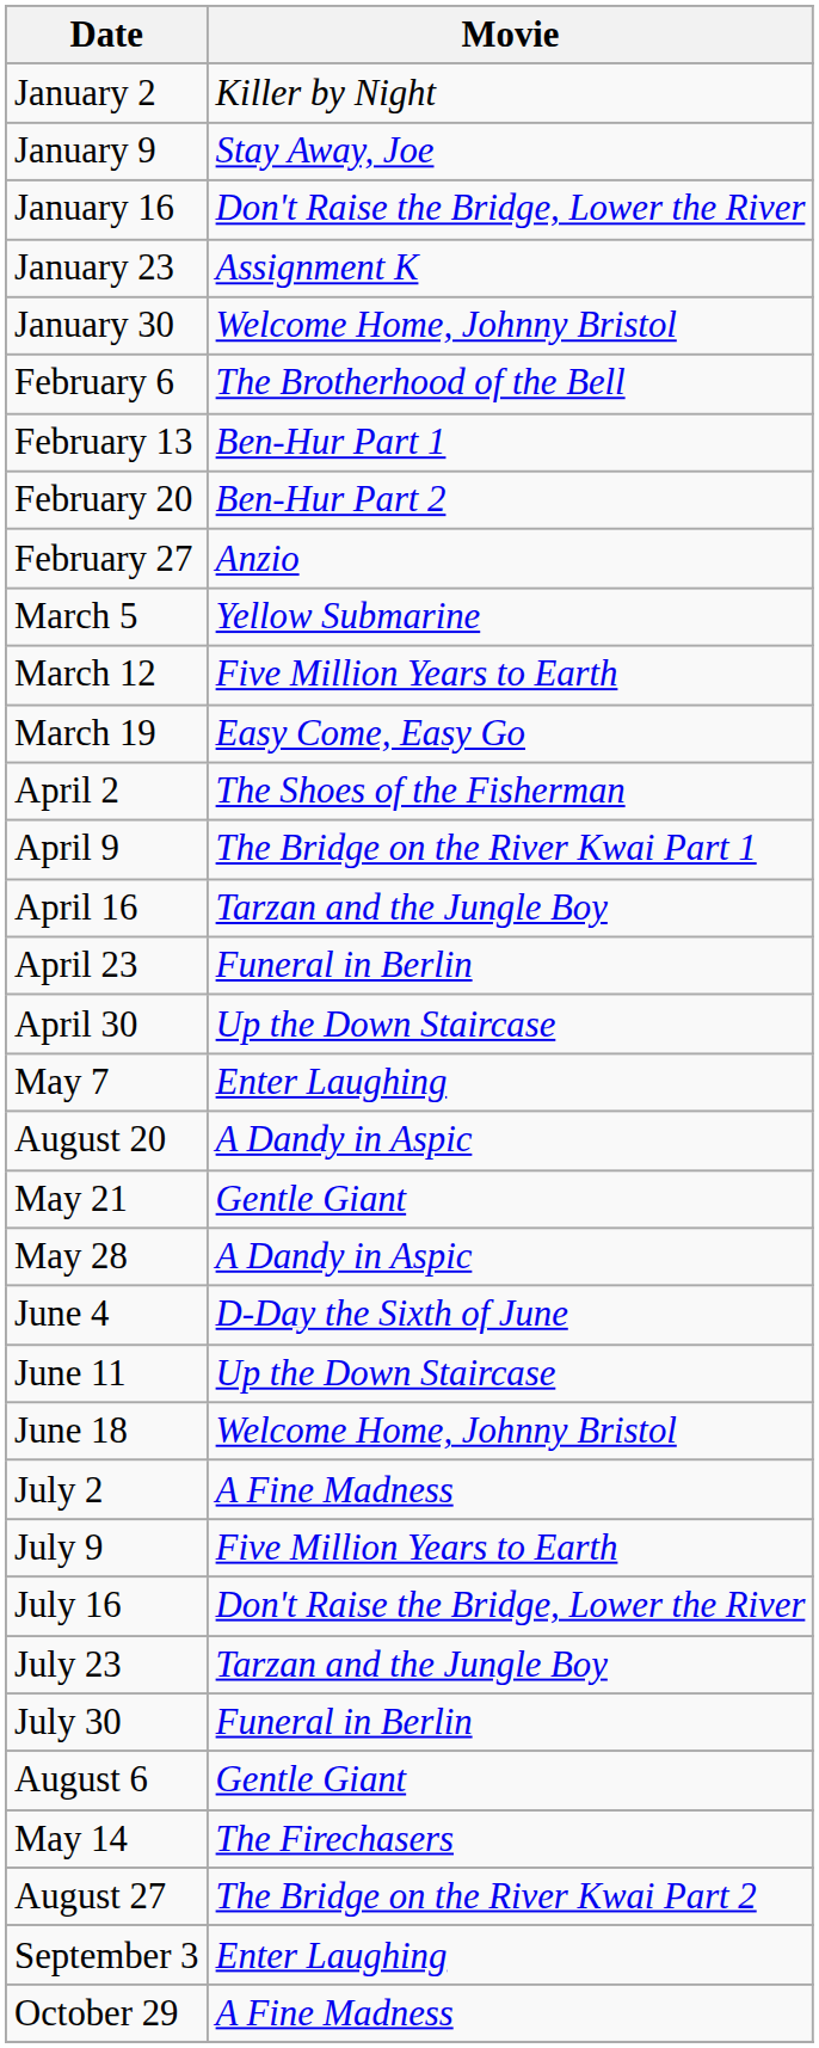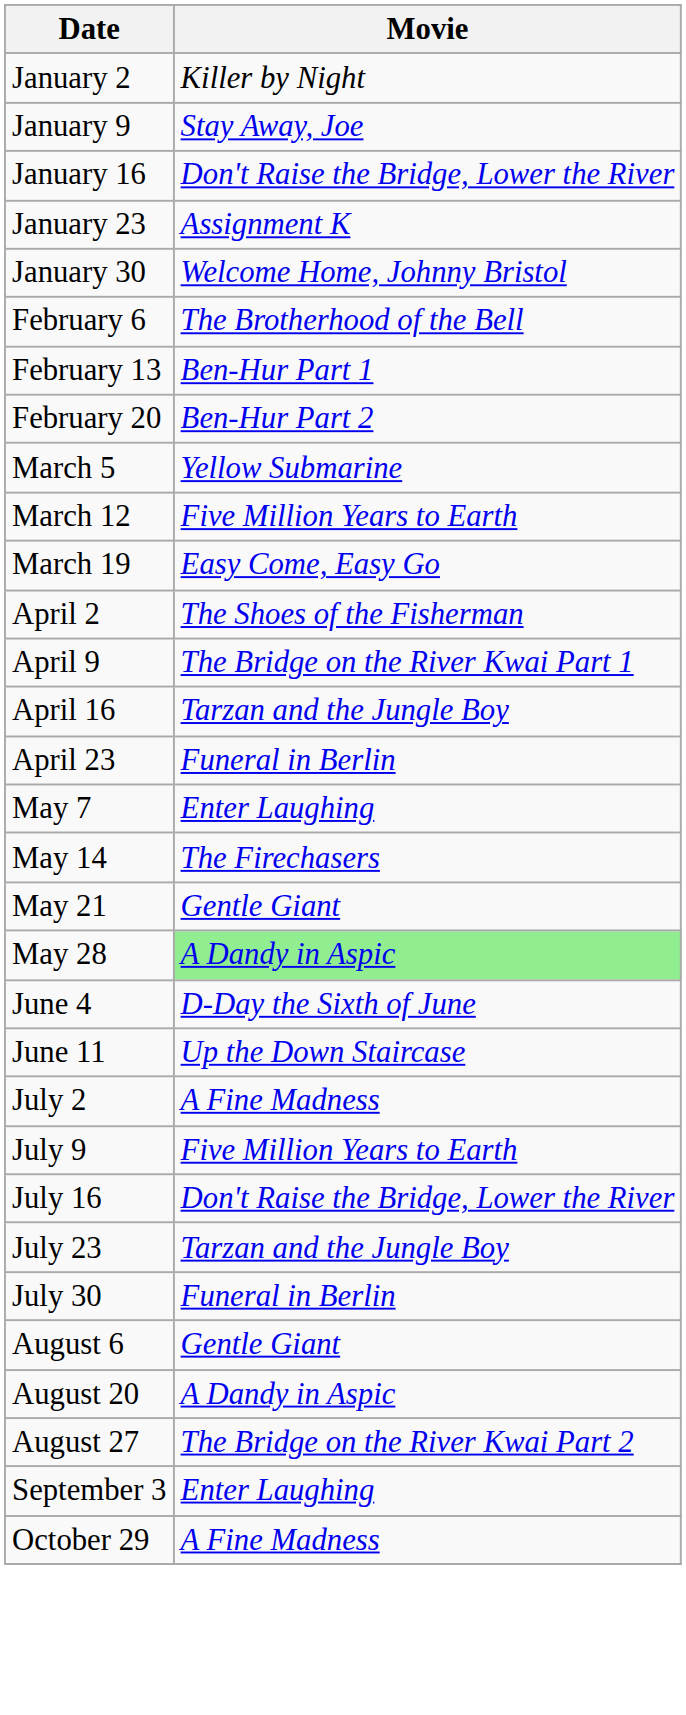- row: February 27 | Anzio
- row: April 30 | Up the Down Staircase
rows swapped: May 14 <-> August 20
May 28 | Movie: no background -> lightgreen background
- row: June 18 | Welcome Home, Johnny Bristol
